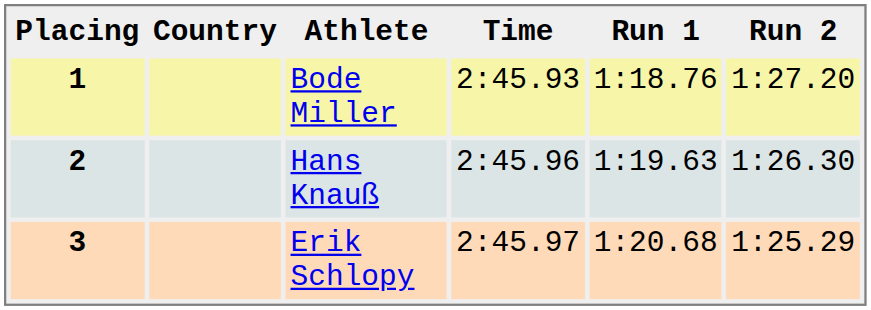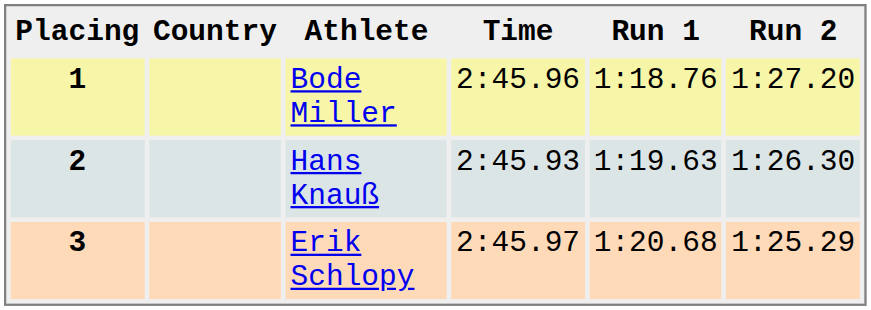1 | Time: 2:45.93 -> 2:45.96
2 | Time: 2:45.96 -> 2:45.93
